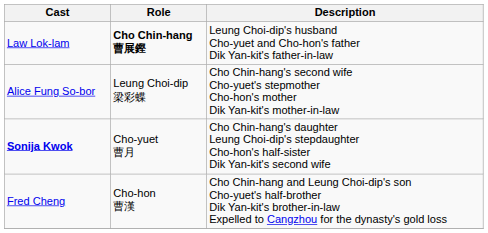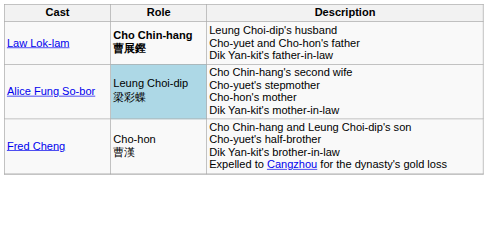Alice Fung So-bor | Role: no background -> lightblue background
- row: Sonija Kwok | Cho-yuet 曹月 | Cho Chin-hang's daughter Leung Choi-dip's stepdaughter Cho-hon's half-sister Dik Yan-kit's second wife
